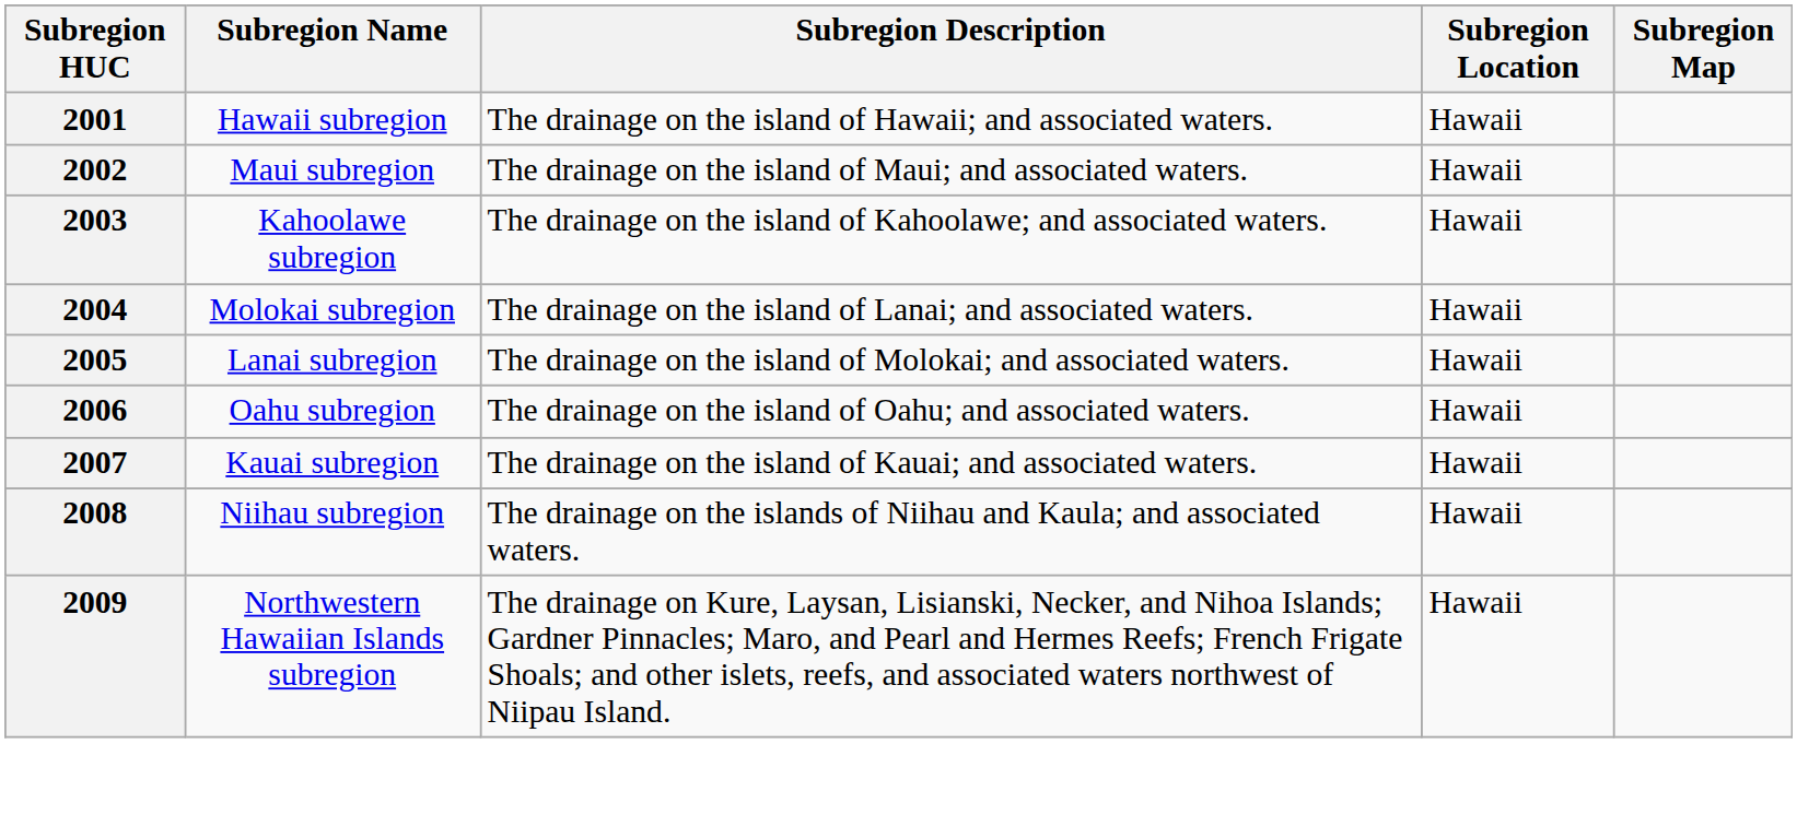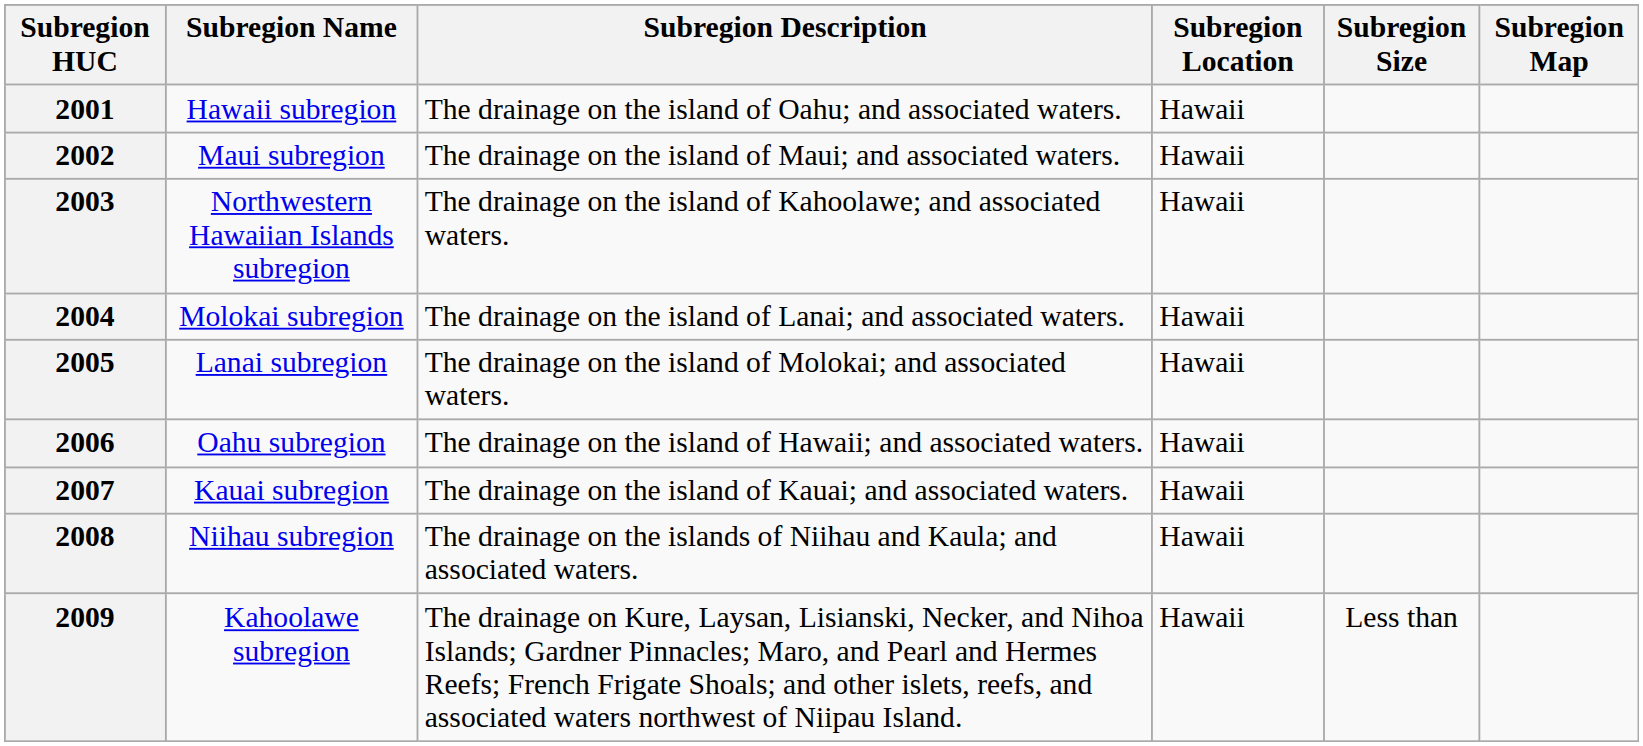+ column: Subregion Size | Less than
2001 | Subregion Description: The drainage on the island of Hawaii; and associated waters. -> The drainage on the island of Oahu; and associated waters.
2003 | Subregion Name: Kahoolawe subregion -> Northwestern Hawaiian Islands subregion
2006 | Subregion Description: The drainage on the island of Oahu; and associated waters. -> The drainage on the island of Hawaii; and associated waters.
2009 | Subregion Name: Northwestern Hawaiian Islands subregion -> Kahoolawe subregion
